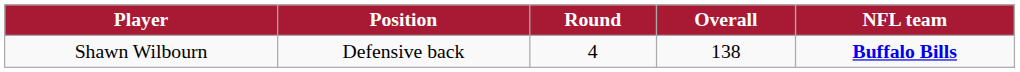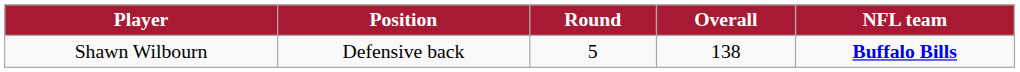Shawn Wilbourn | Round: 4 -> 5
